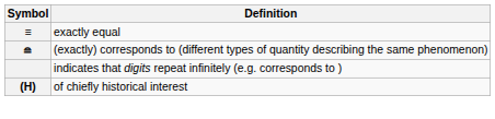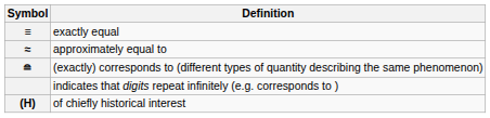+ row: ≈ | approximately equal to
